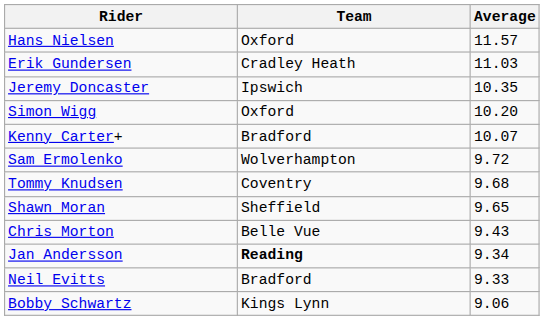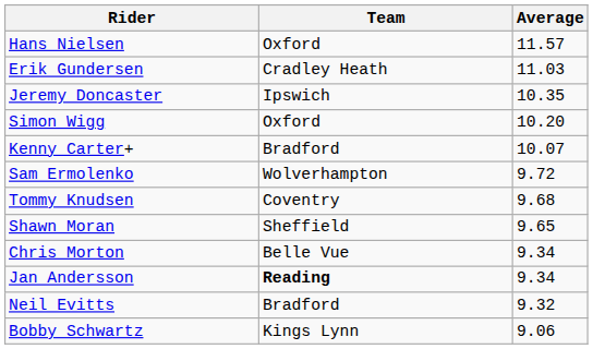Chris Morton | Average: 9.43 -> 9.34
Neil Evitts | Average: 9.33 -> 9.32
